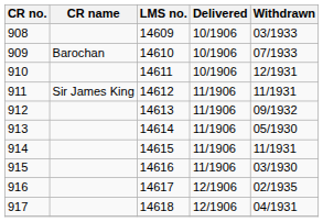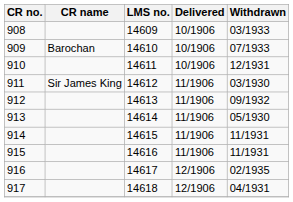911 | Withdrawn: 11/1931 -> 03/1930
915 | Withdrawn: 03/1930 -> 11/1931
